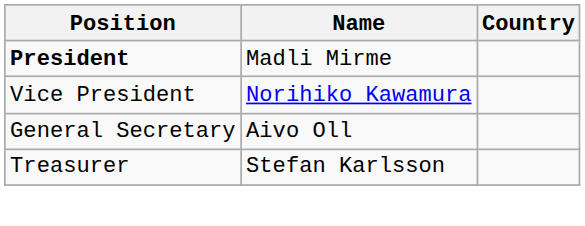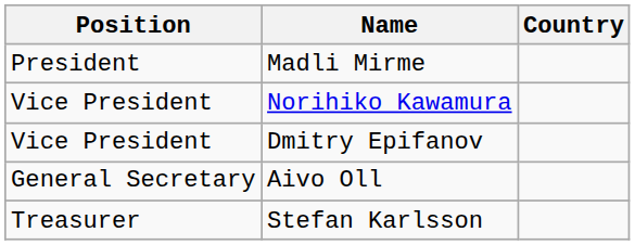Madli Mirme | Position: bold -> normal
+ row: Vice President | Dmitry Epifanov
